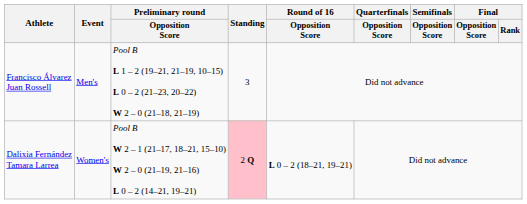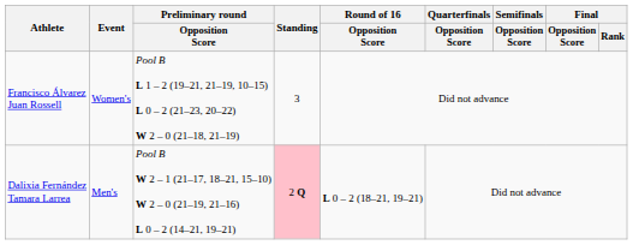Francisco Álvarez Juan Rossell | Event: Men's -> Women's
Dalixia Fernández Tamara Larrea | Event: Women's -> Men's
